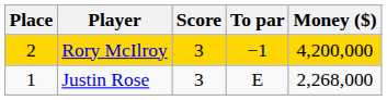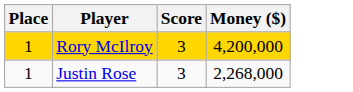- column: To par | −1 | E
Rory McIlroy | Place: 2 -> 1
